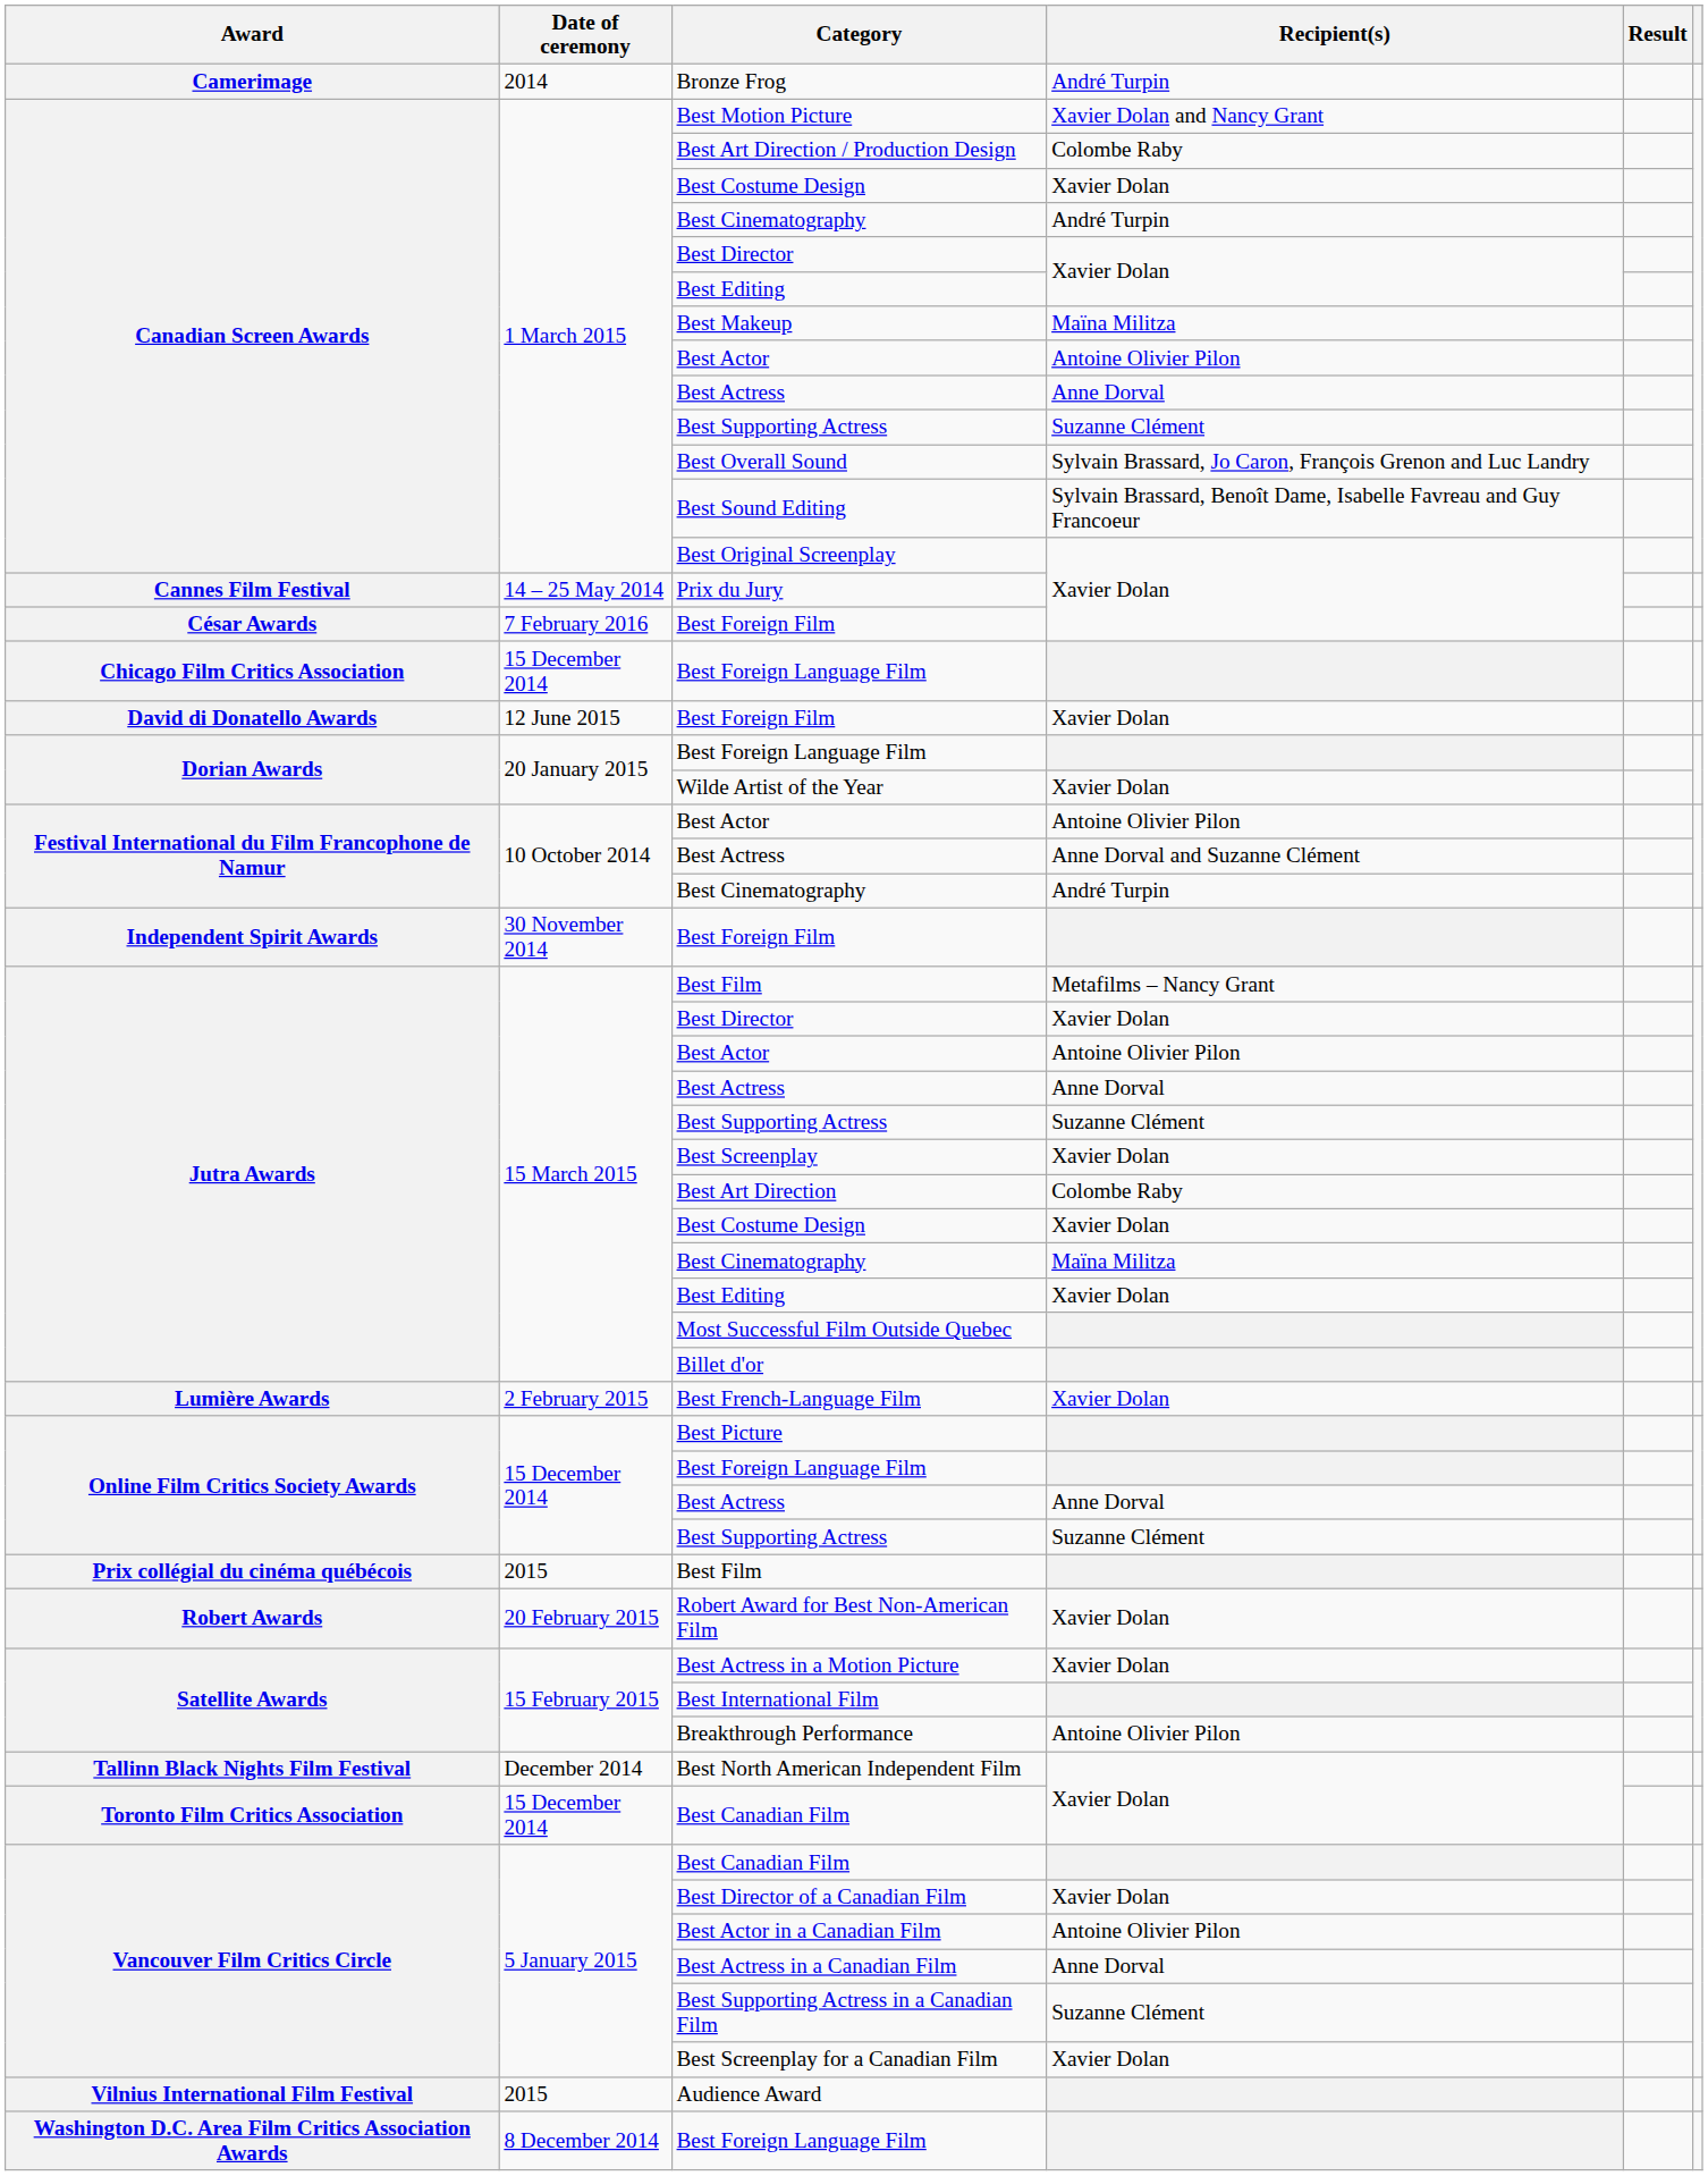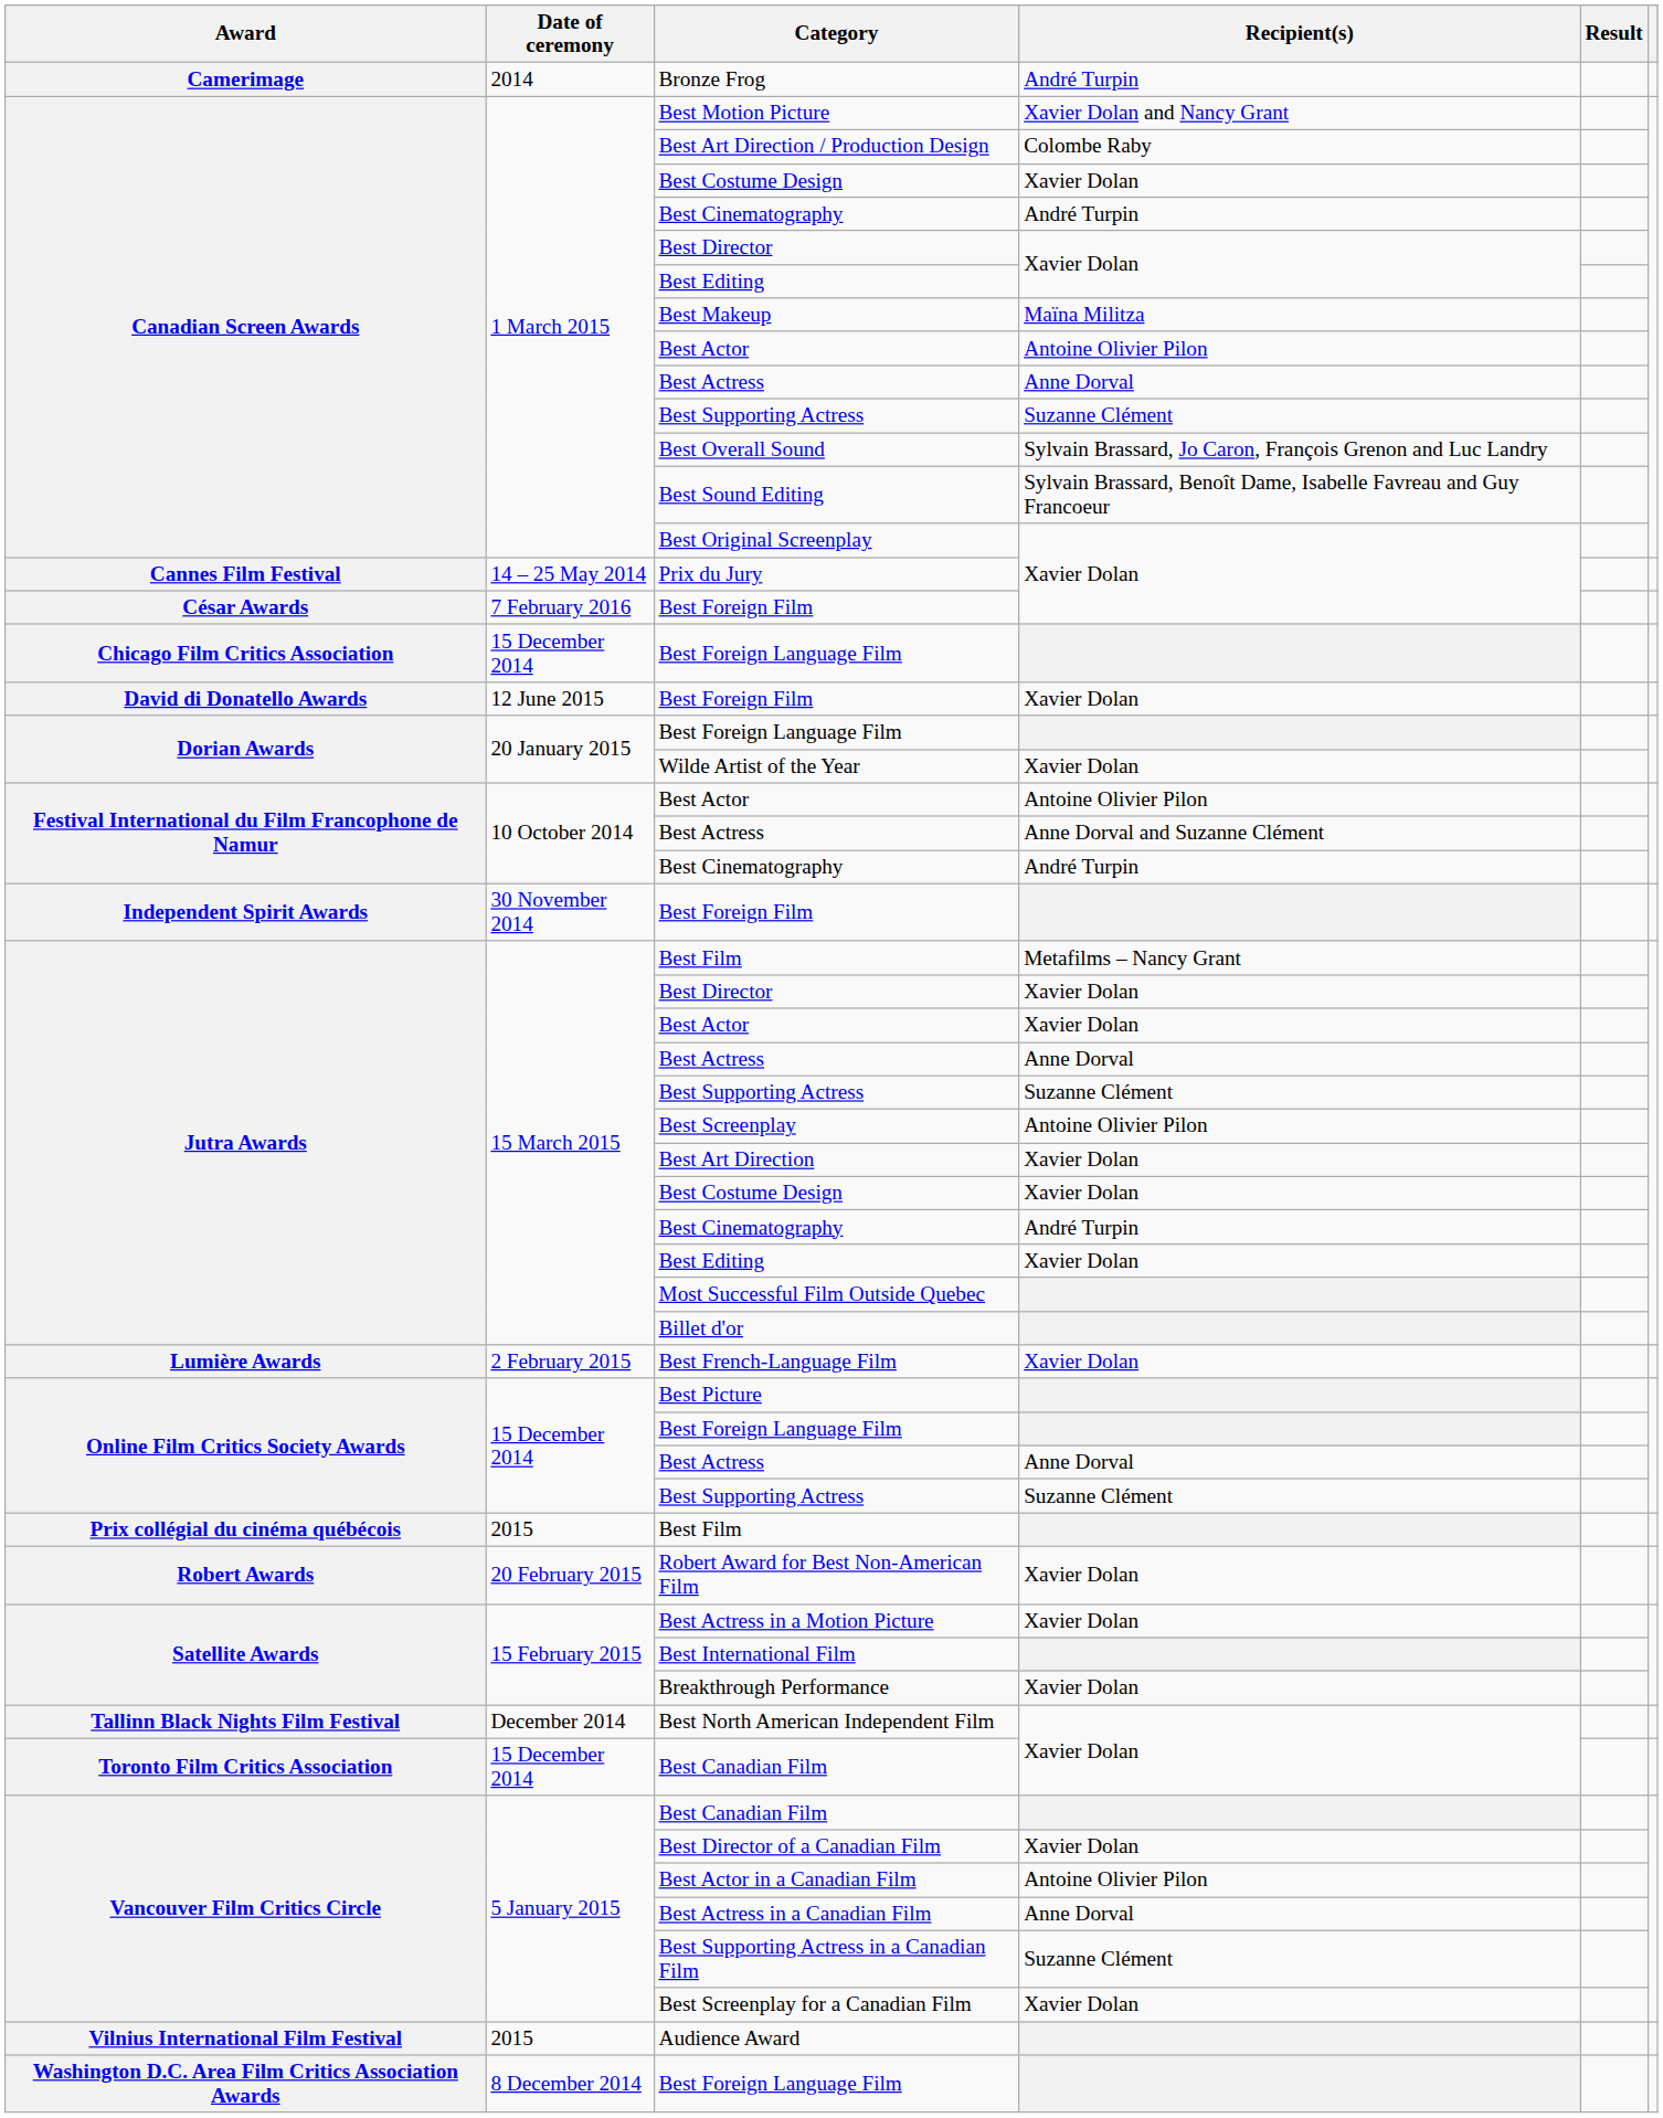Jutra Awards / Best Actor | Recipient(s): Antoine Olivier Pilon -> Xavier Dolan
Best Screenplay | Recipient(s): Xavier Dolan -> Antoine Olivier Pilon
Best Art Direction | Recipient(s): Colombe Raby -> Xavier Dolan
Jutra Awards / Best Cinematography | Recipient(s): Maïna Militza -> André Turpin
Breakthrough Performance | Recipient(s): Antoine Olivier Pilon -> Xavier Dolan
